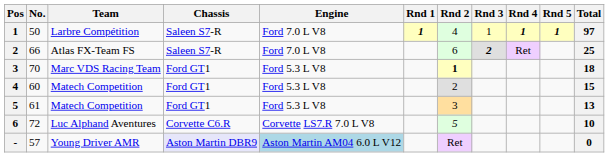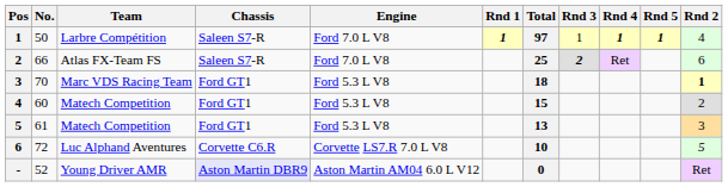columns swapped: Rnd 2 <-> Total
- | No.: 57 -> 52
- | Engine: lightblue background -> no background
